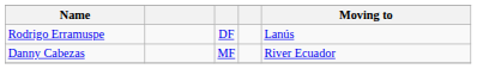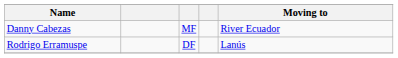rows swapped: Rodrigo Erramuspe <-> Danny Cabezas
